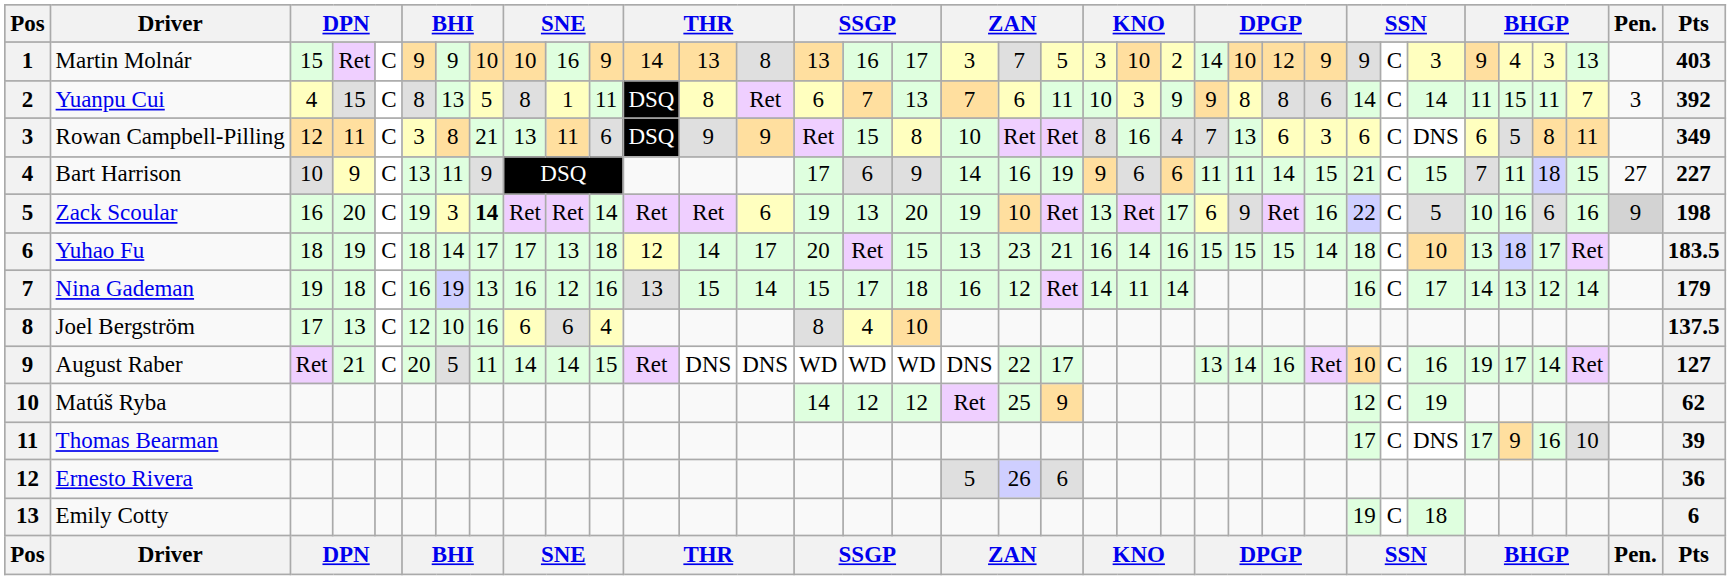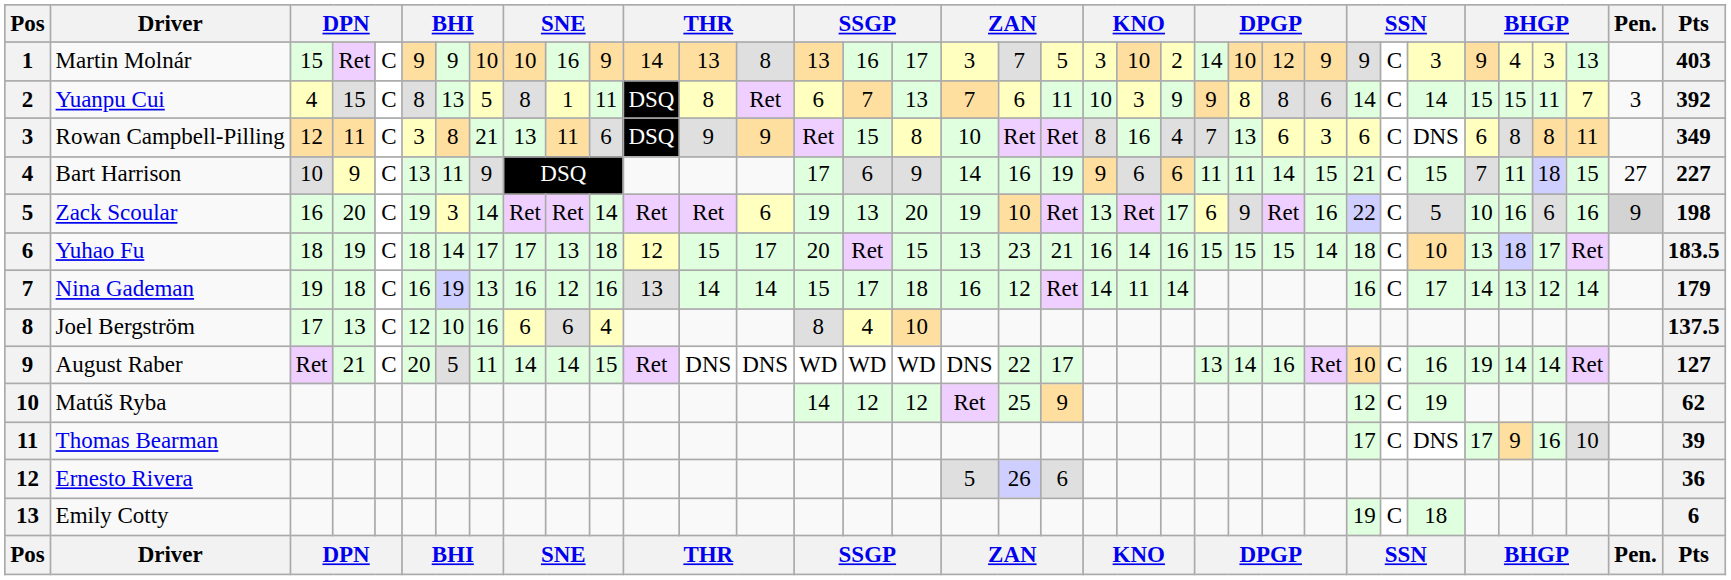Yuanpu Cui | column 31: 11 -> 15
Rowan Campbell-Pilling | column 32: 5 -> 8
Zack Scoular | column 8: bold -> normal
Yuhao Fu | column 13: 14 -> 15
Nina Gademan | column 13: 15 -> 14
August Raber | column 32: 17 -> 14
